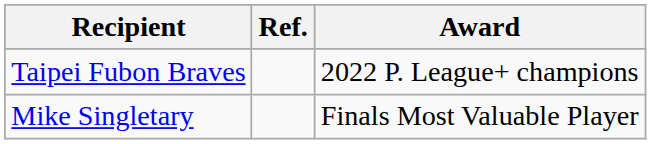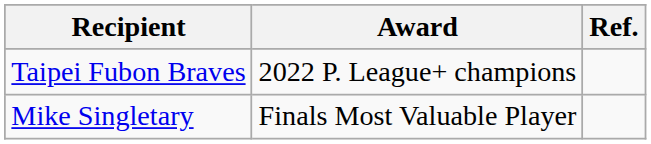columns swapped: Award <-> Ref.
